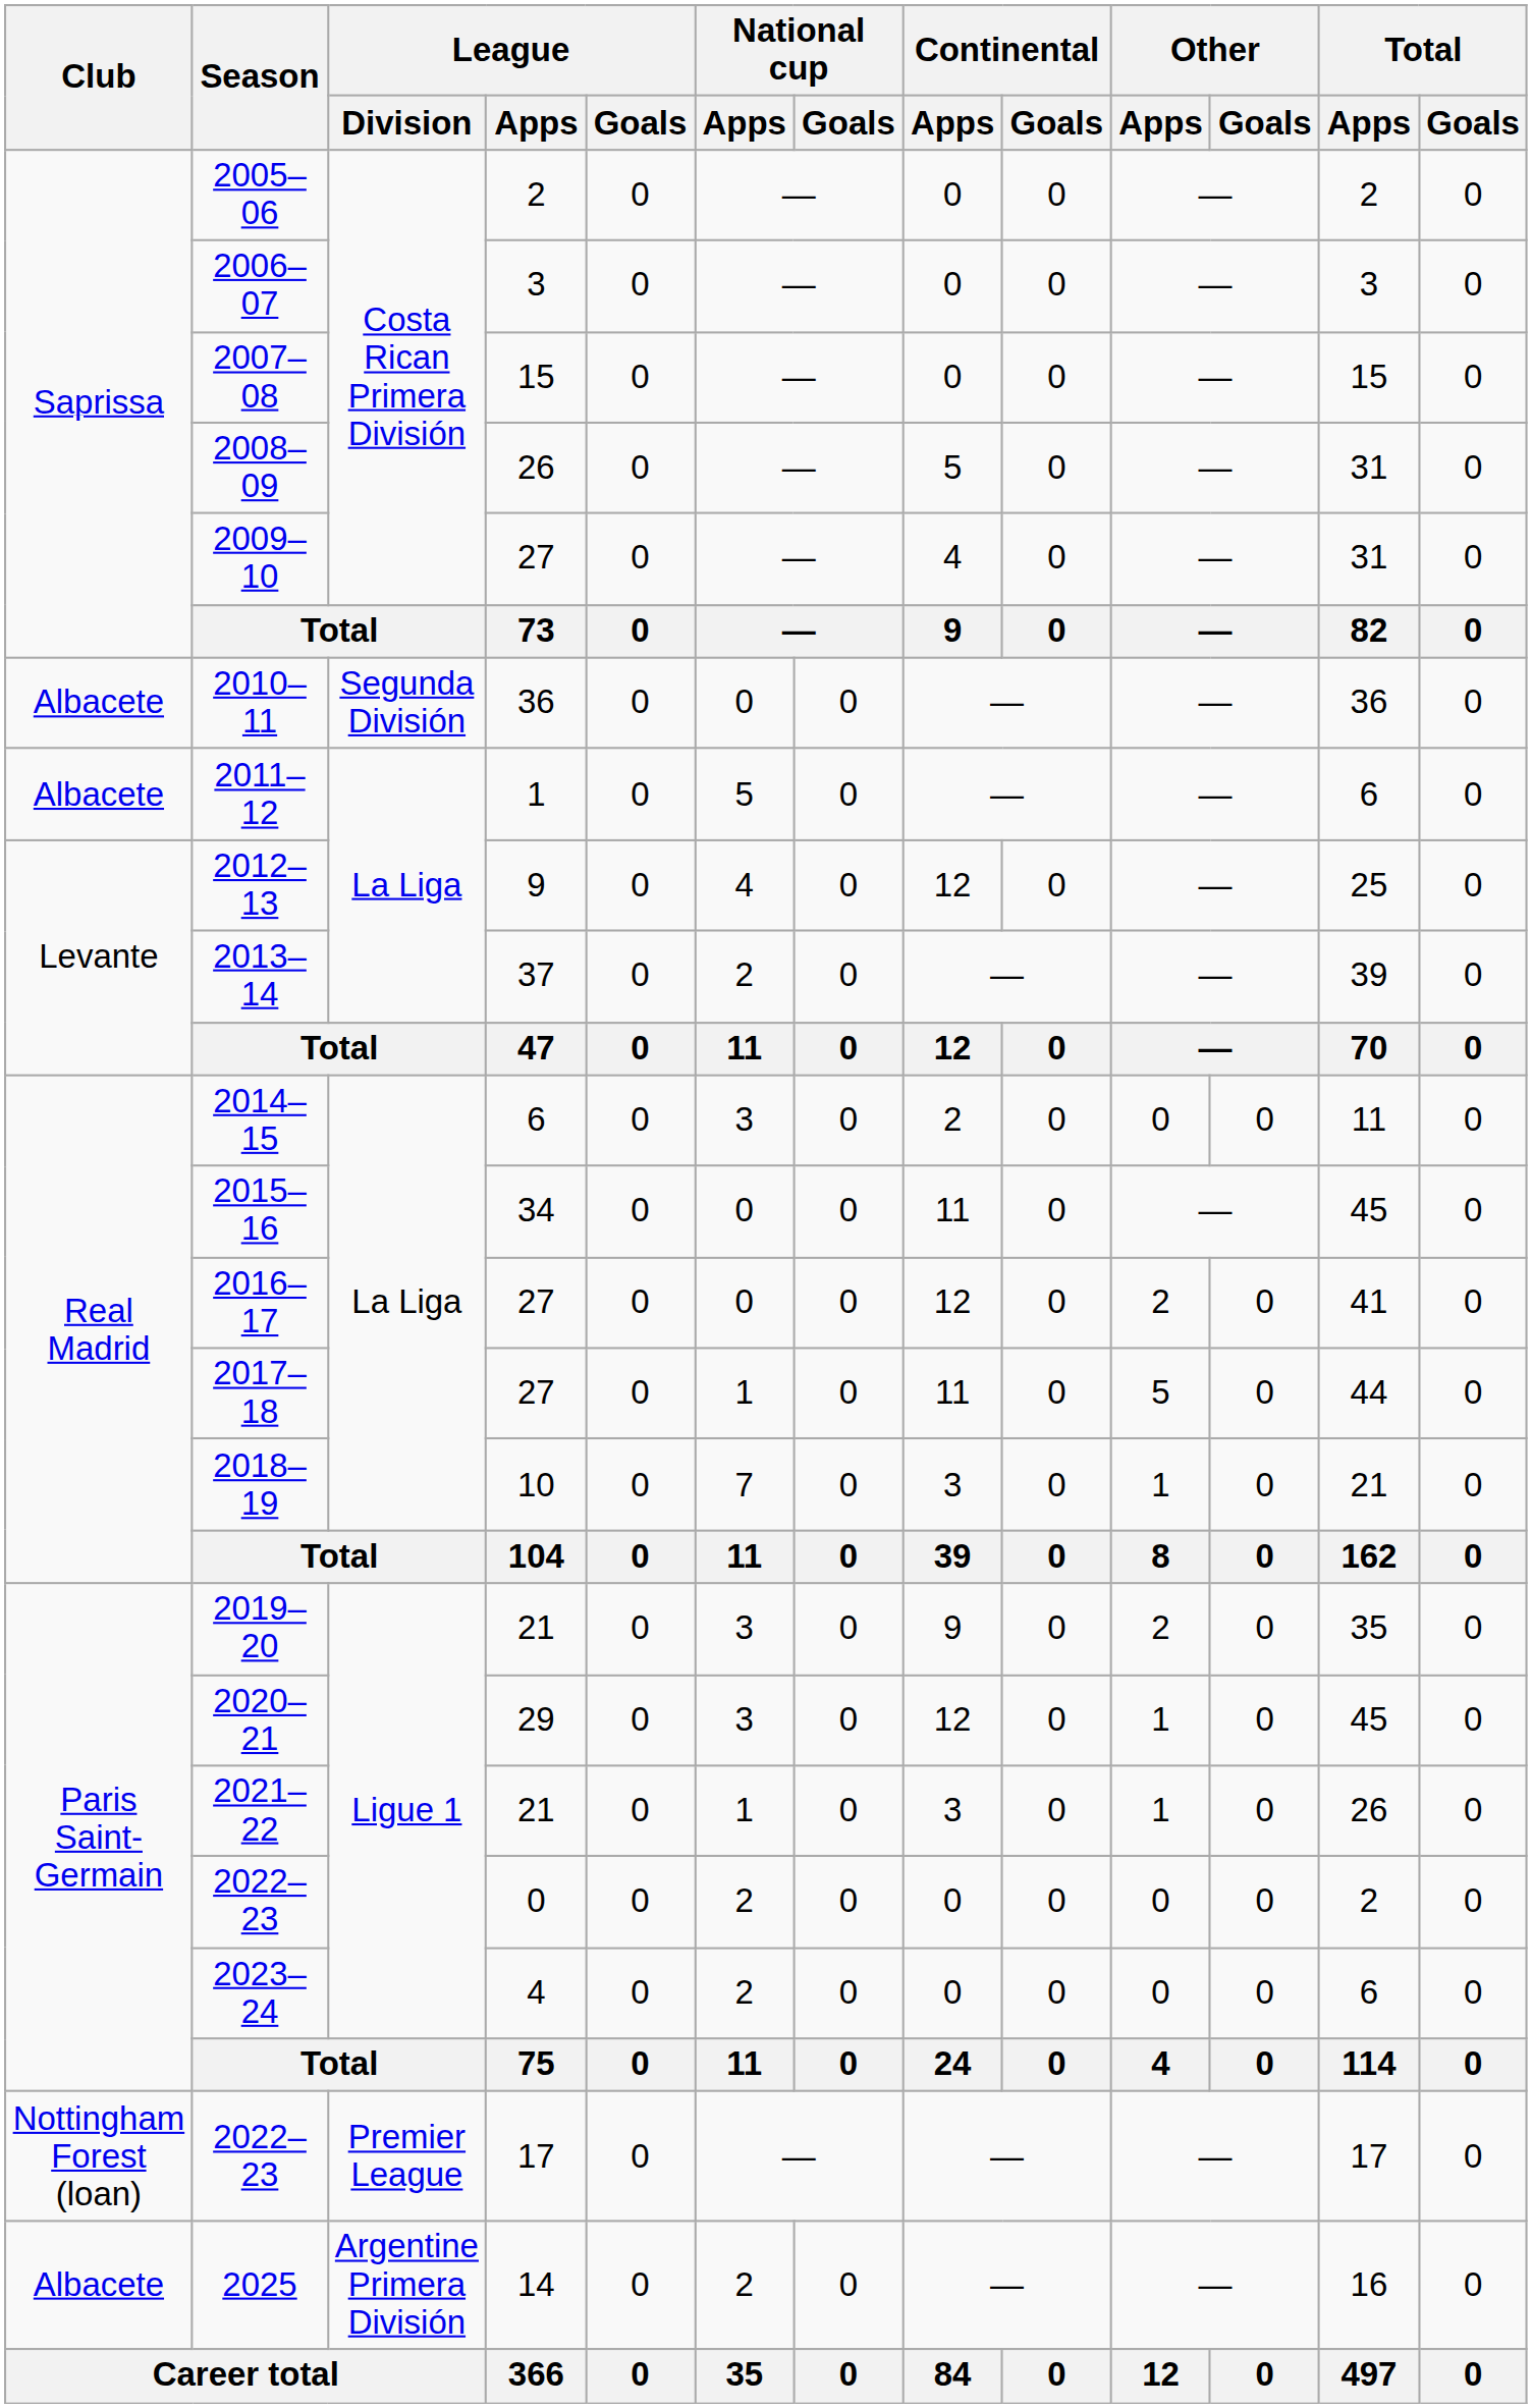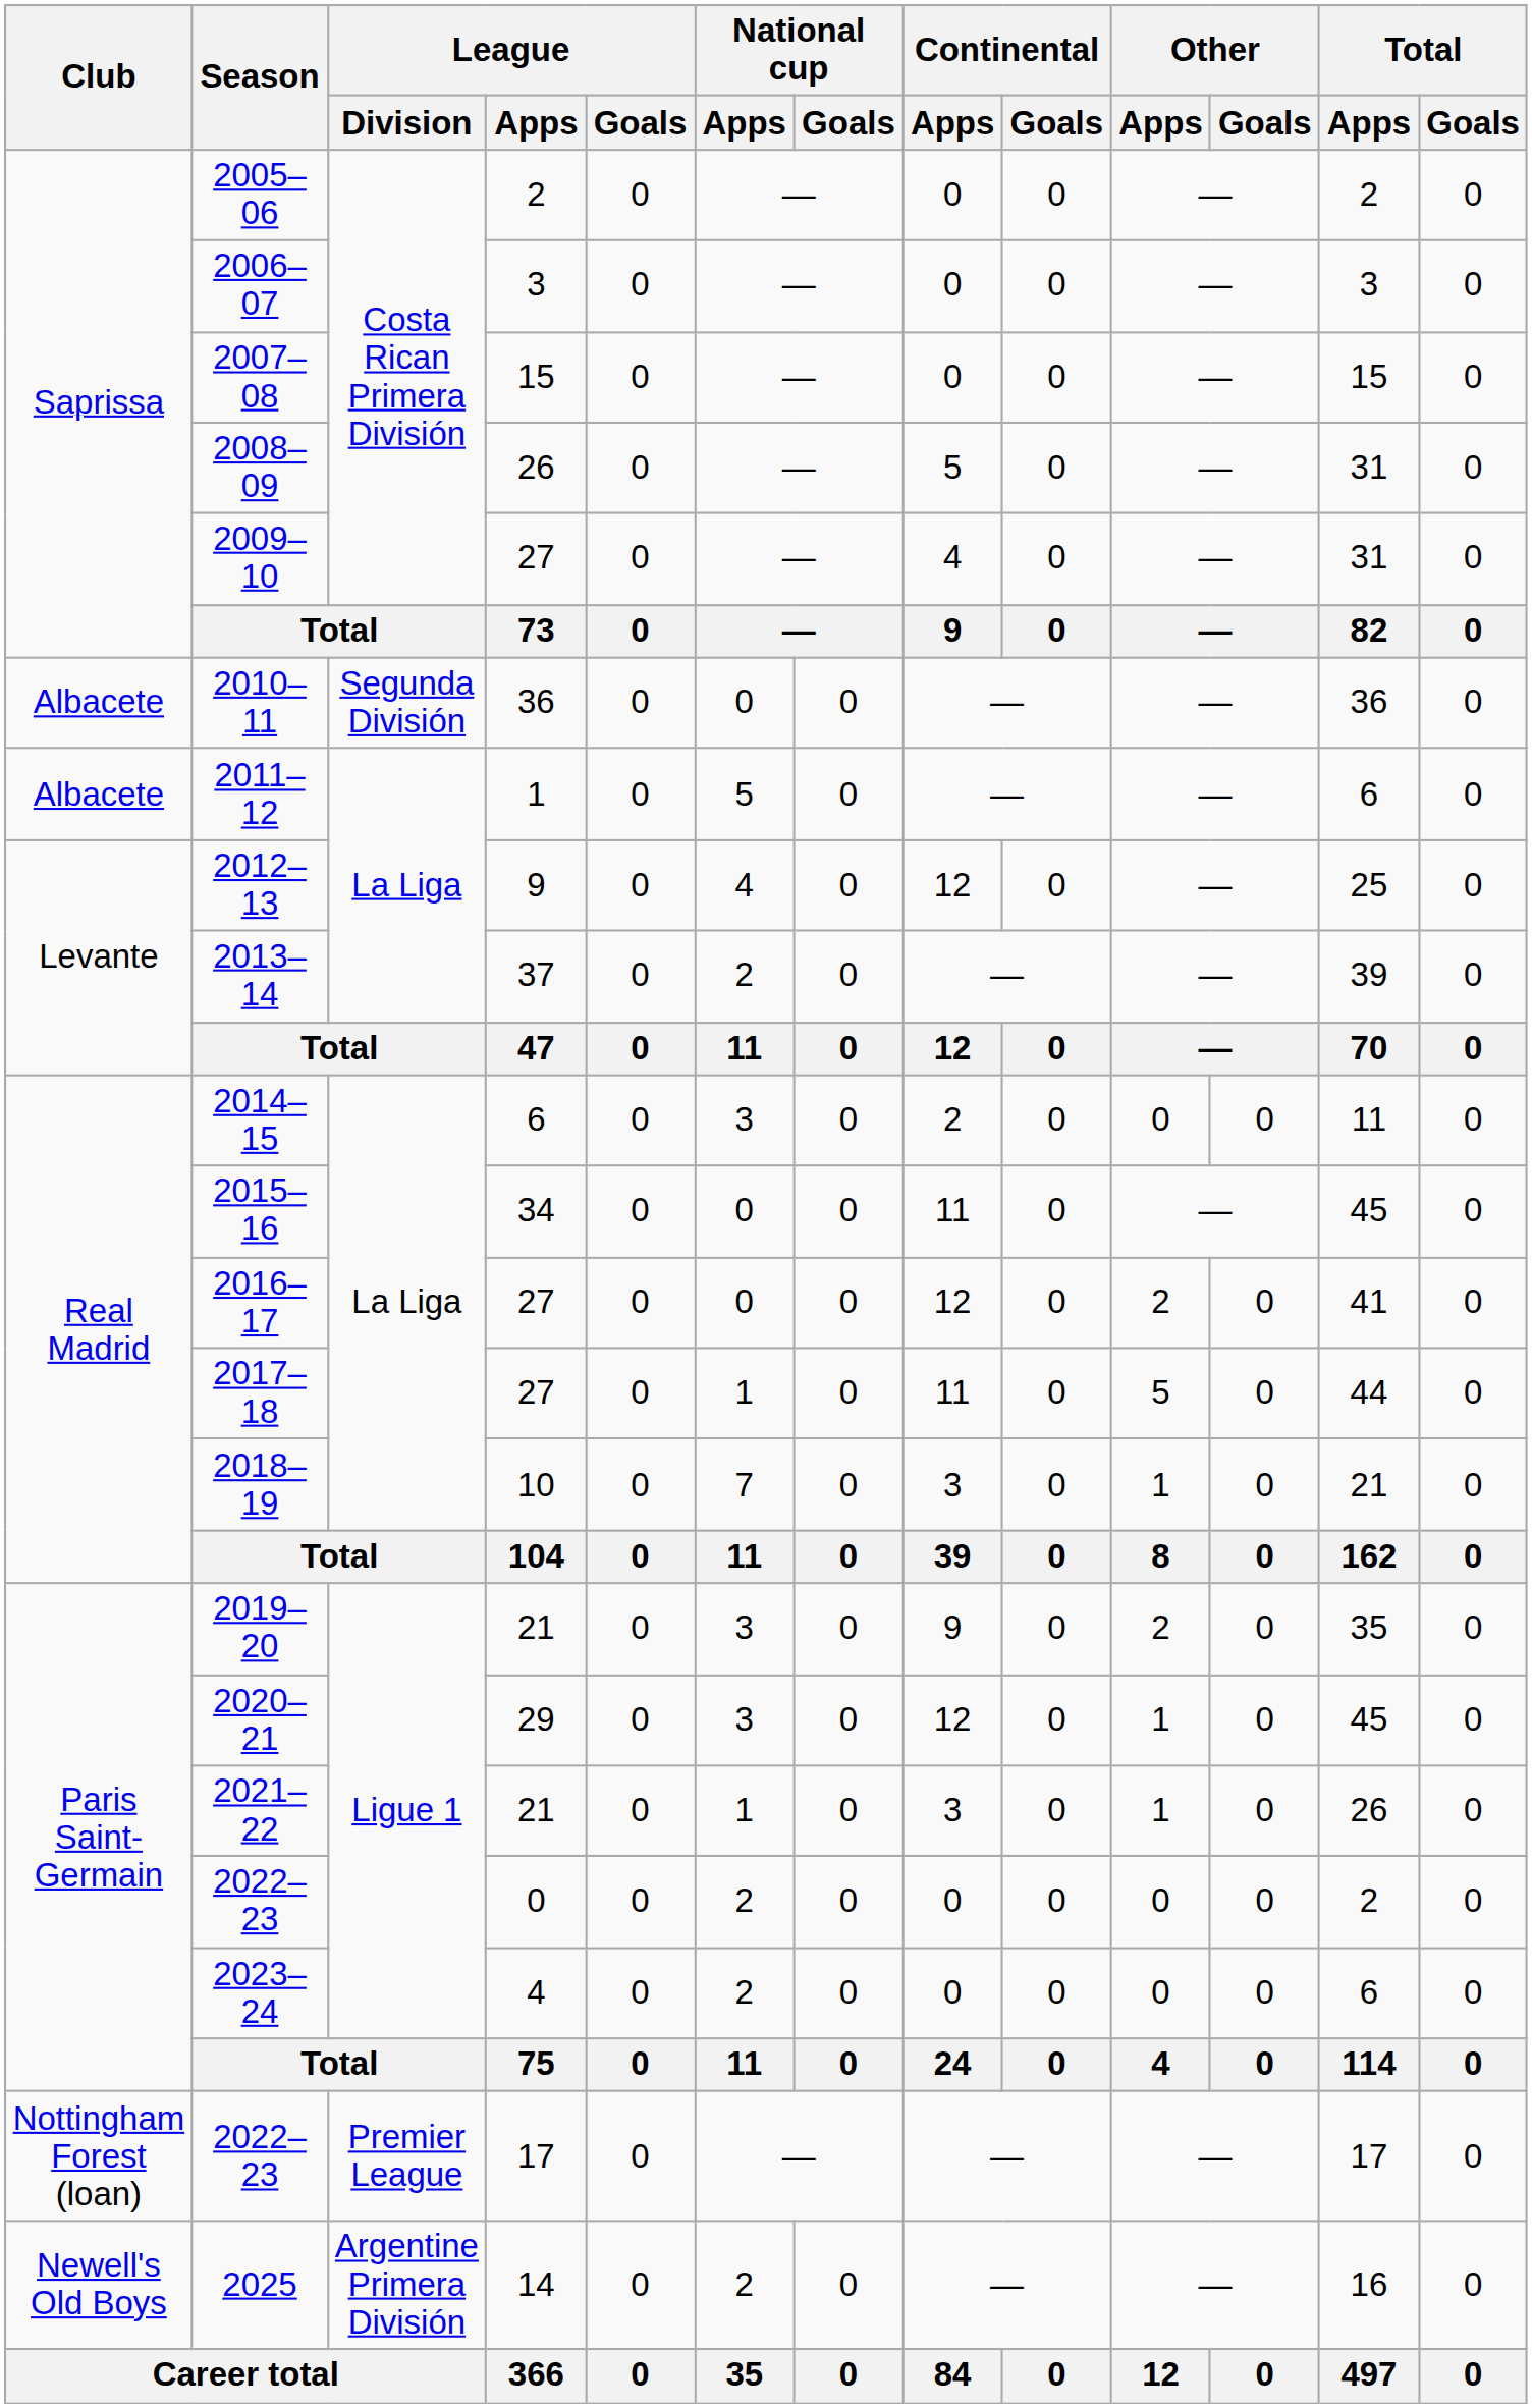2025 | Club: Albacete -> Newell's Old Boys
